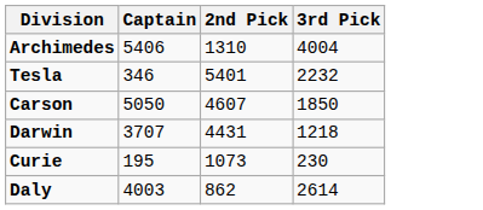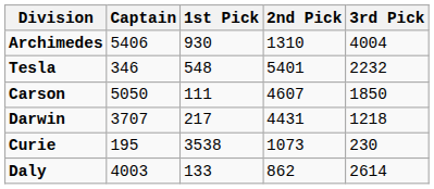+ column: 1st Pick | 930 | 548 | 111 | 217 | 3538 | 133
